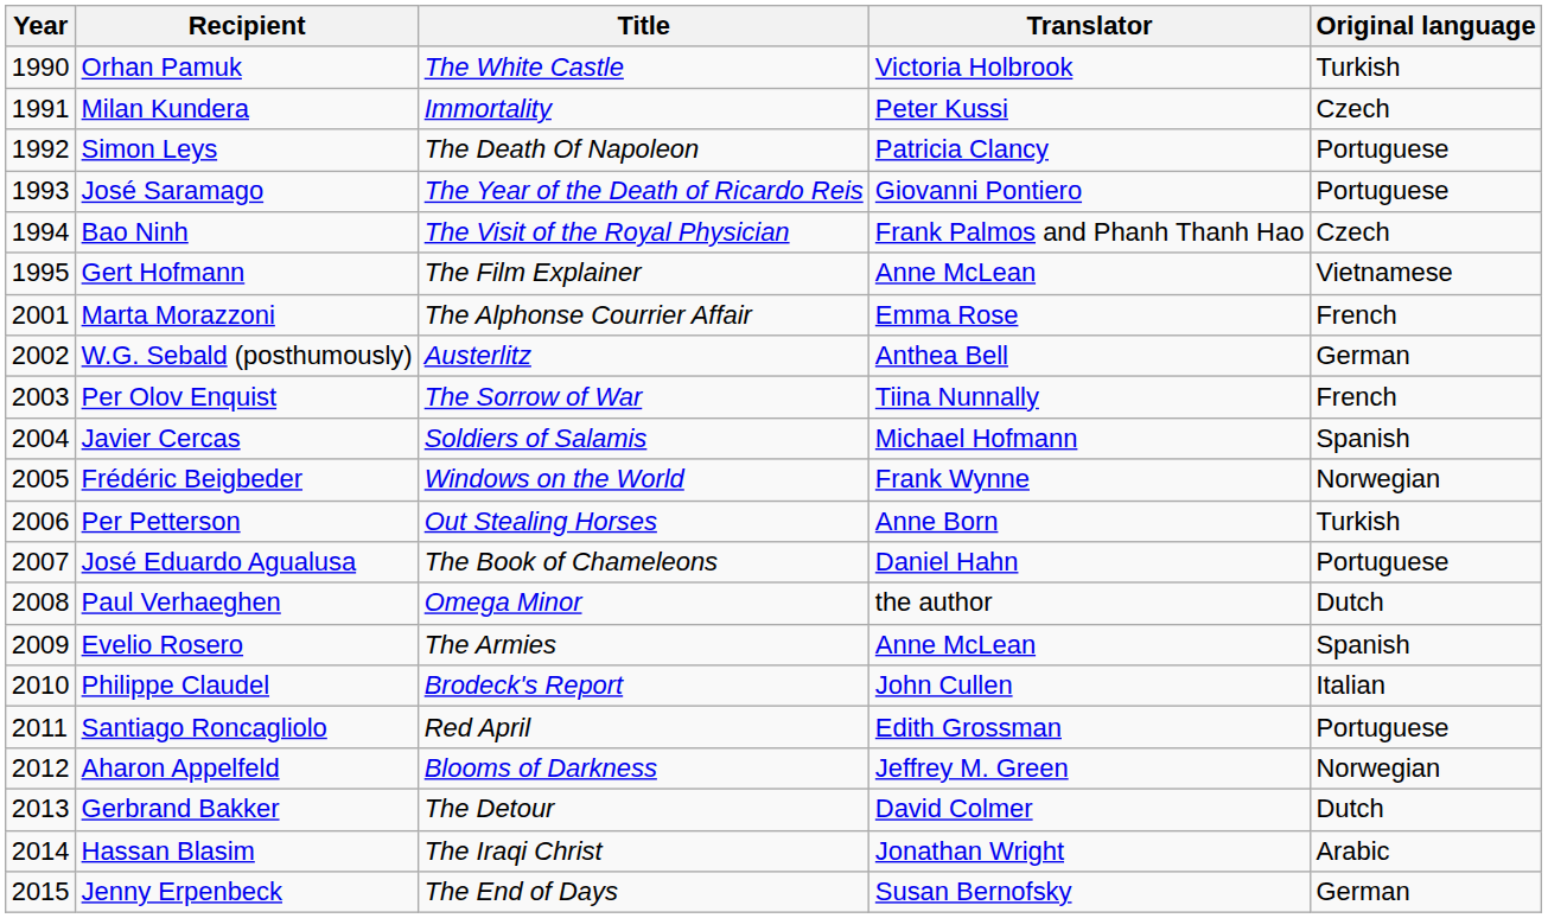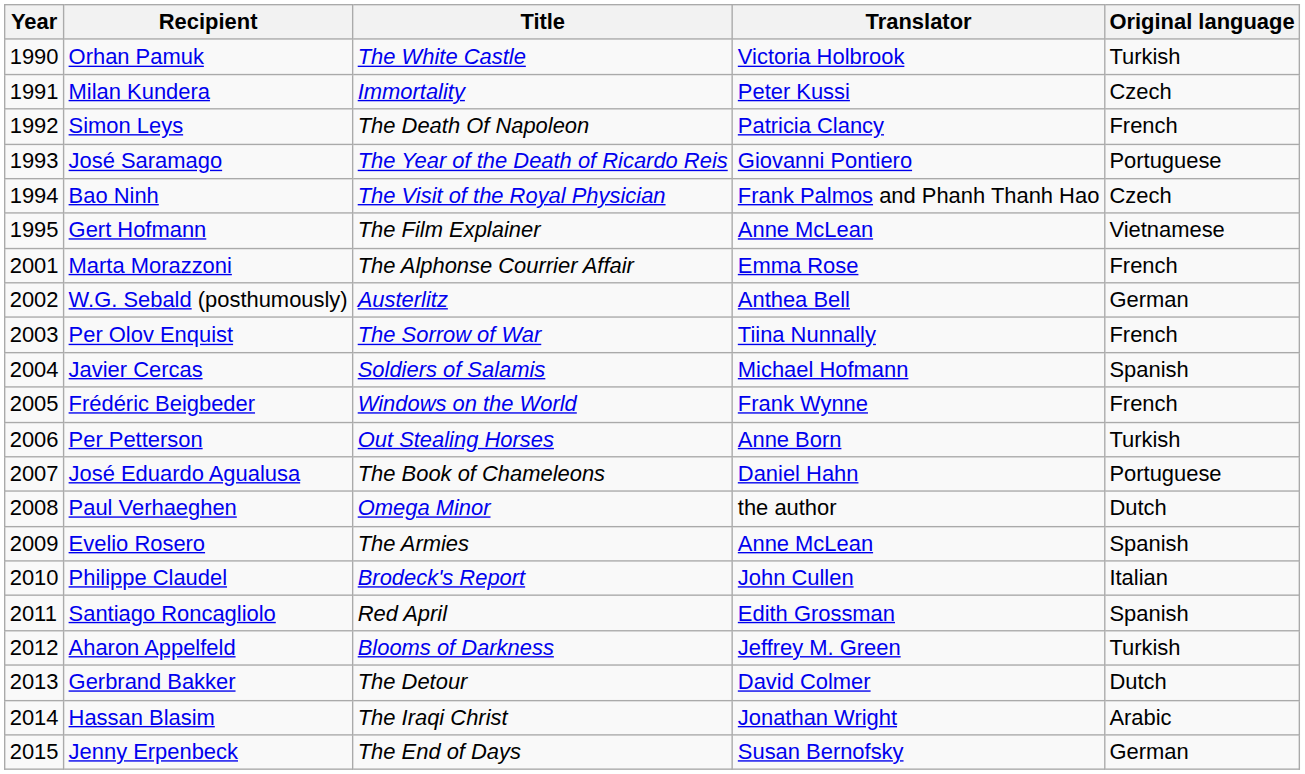Simon Leys | Original language: Portuguese -> French
Frédéric Beigbeder | Original language: Norwegian -> French
Santiago Roncagliolo | Original language: Portuguese -> Spanish
Aharon Appelfeld | Original language: Norwegian -> Turkish
